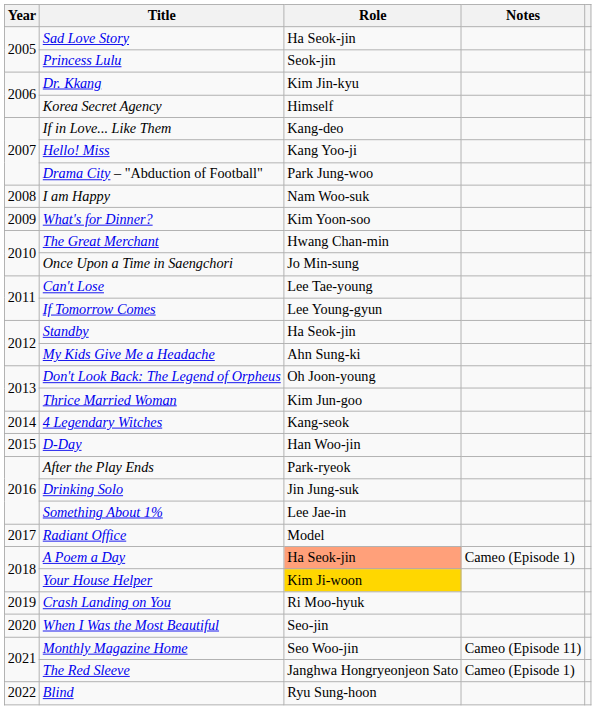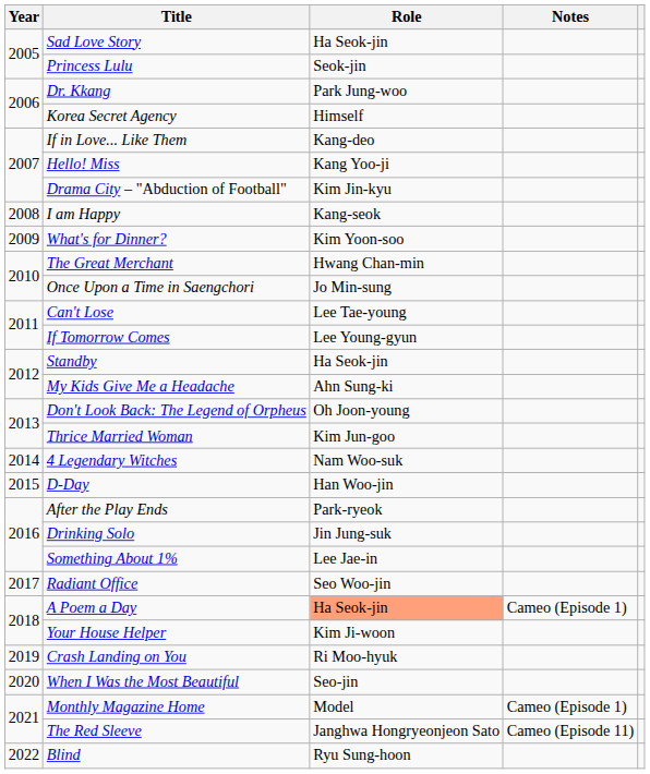Dr. Kkang | Role: Kim Jin-kyu -> Park Jung-woo
Drama City – "Abduction of Football" | Role: Park Jung-woo -> Kim Jin-kyu
I am Happy | Role: Nam Woo-suk -> Kang-seok
4 Legendary Witches | Role: Kang-seok -> Nam Woo-suk
Radiant Office | Role: Model -> Seo Woo-jin
Your House Helper | Role: gold background -> no background
Monthly Magazine Home | Role: Seo Woo-jin -> Model
Monthly Magazine Home | Notes: Cameo (Episode 11) -> Cameo (Episode 1)
The Red Sleeve | Notes: Cameo (Episode 1) -> Cameo (Episode 11)
